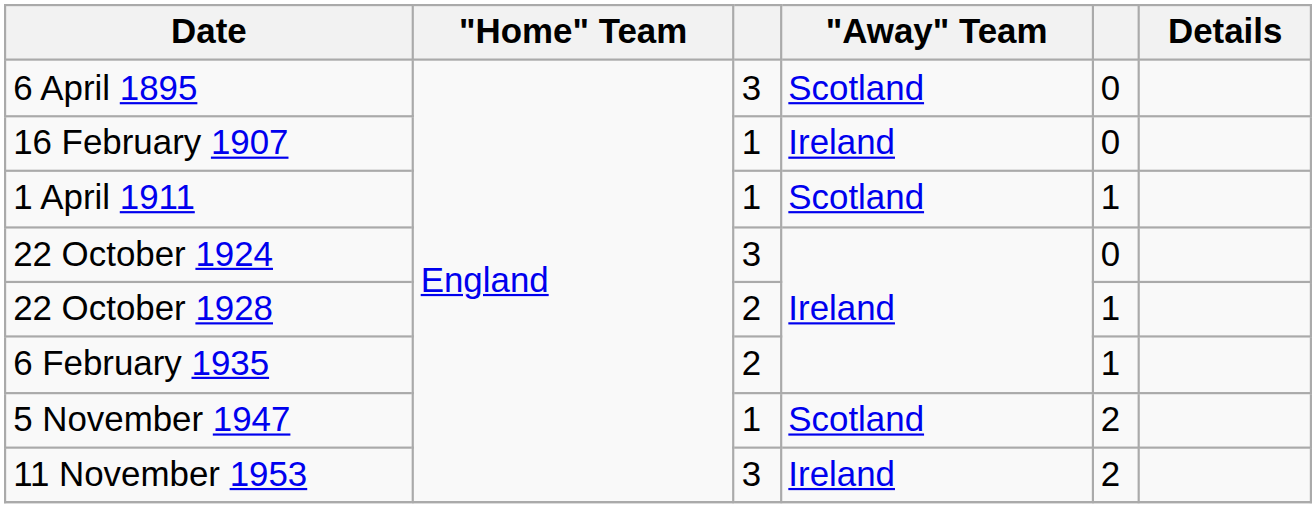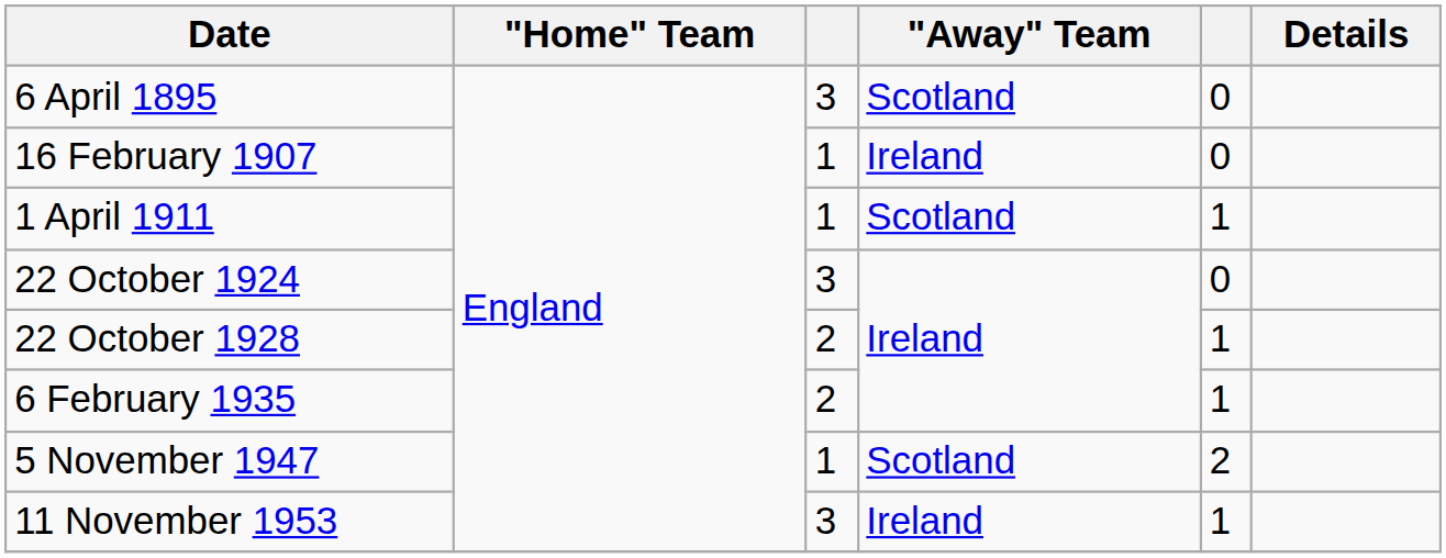11 November 1953 | column 5: 2 -> 1
